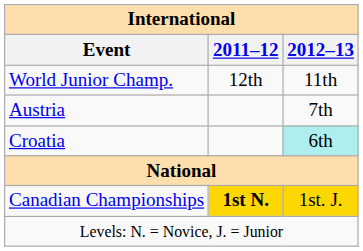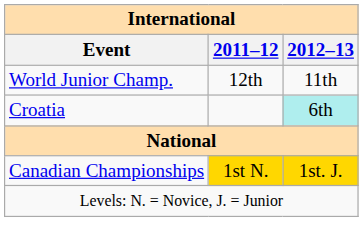- row: Austria | 7th
Canadian Championships | 2011–12: bold -> normal
